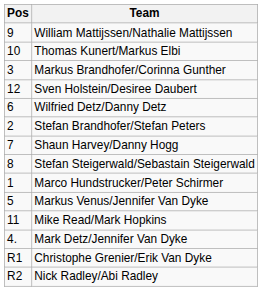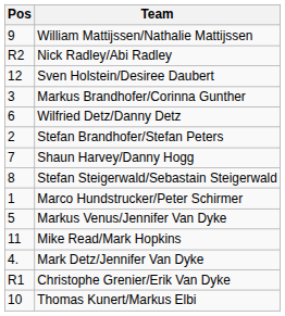rows swapped: Thomas Kunert/Markus Elbi <-> Nick Radley/Abi Radley
rows swapped: Markus Brandhofer/Corinna Gunther <-> Sven Holstein/Desiree Daubert
